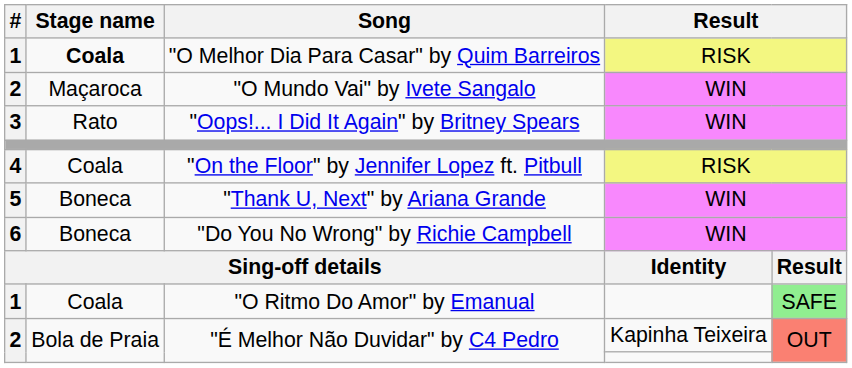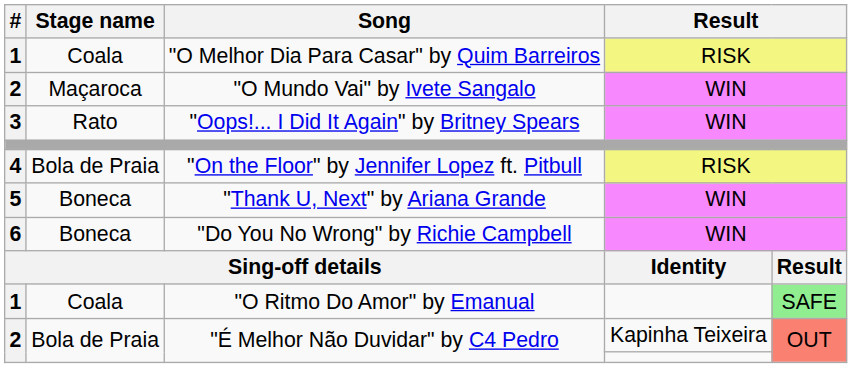"O Melhor Dia Para Casar" by Quim Barreiros | Stage name: bold -> normal
"On the Floor" by Jennifer Lopez ft. Pitbull | Stage name: Coala -> Bola de Praia
